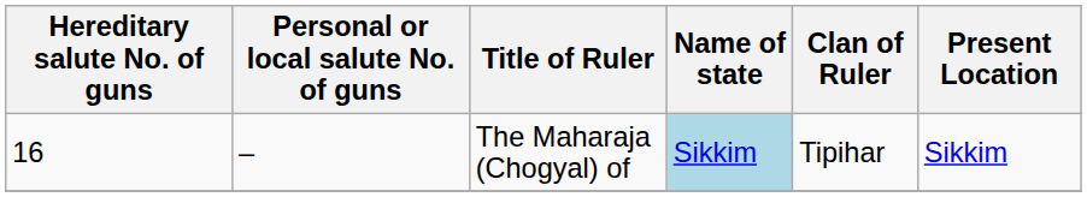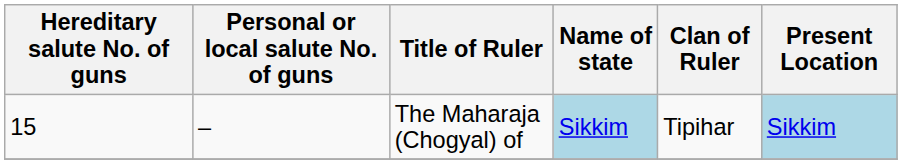The Maharaja (Chogyal) of | Hereditary salute No. of guns: 16 -> 15
The Maharaja (Chogyal) of | Present Location: no background -> lightblue background
